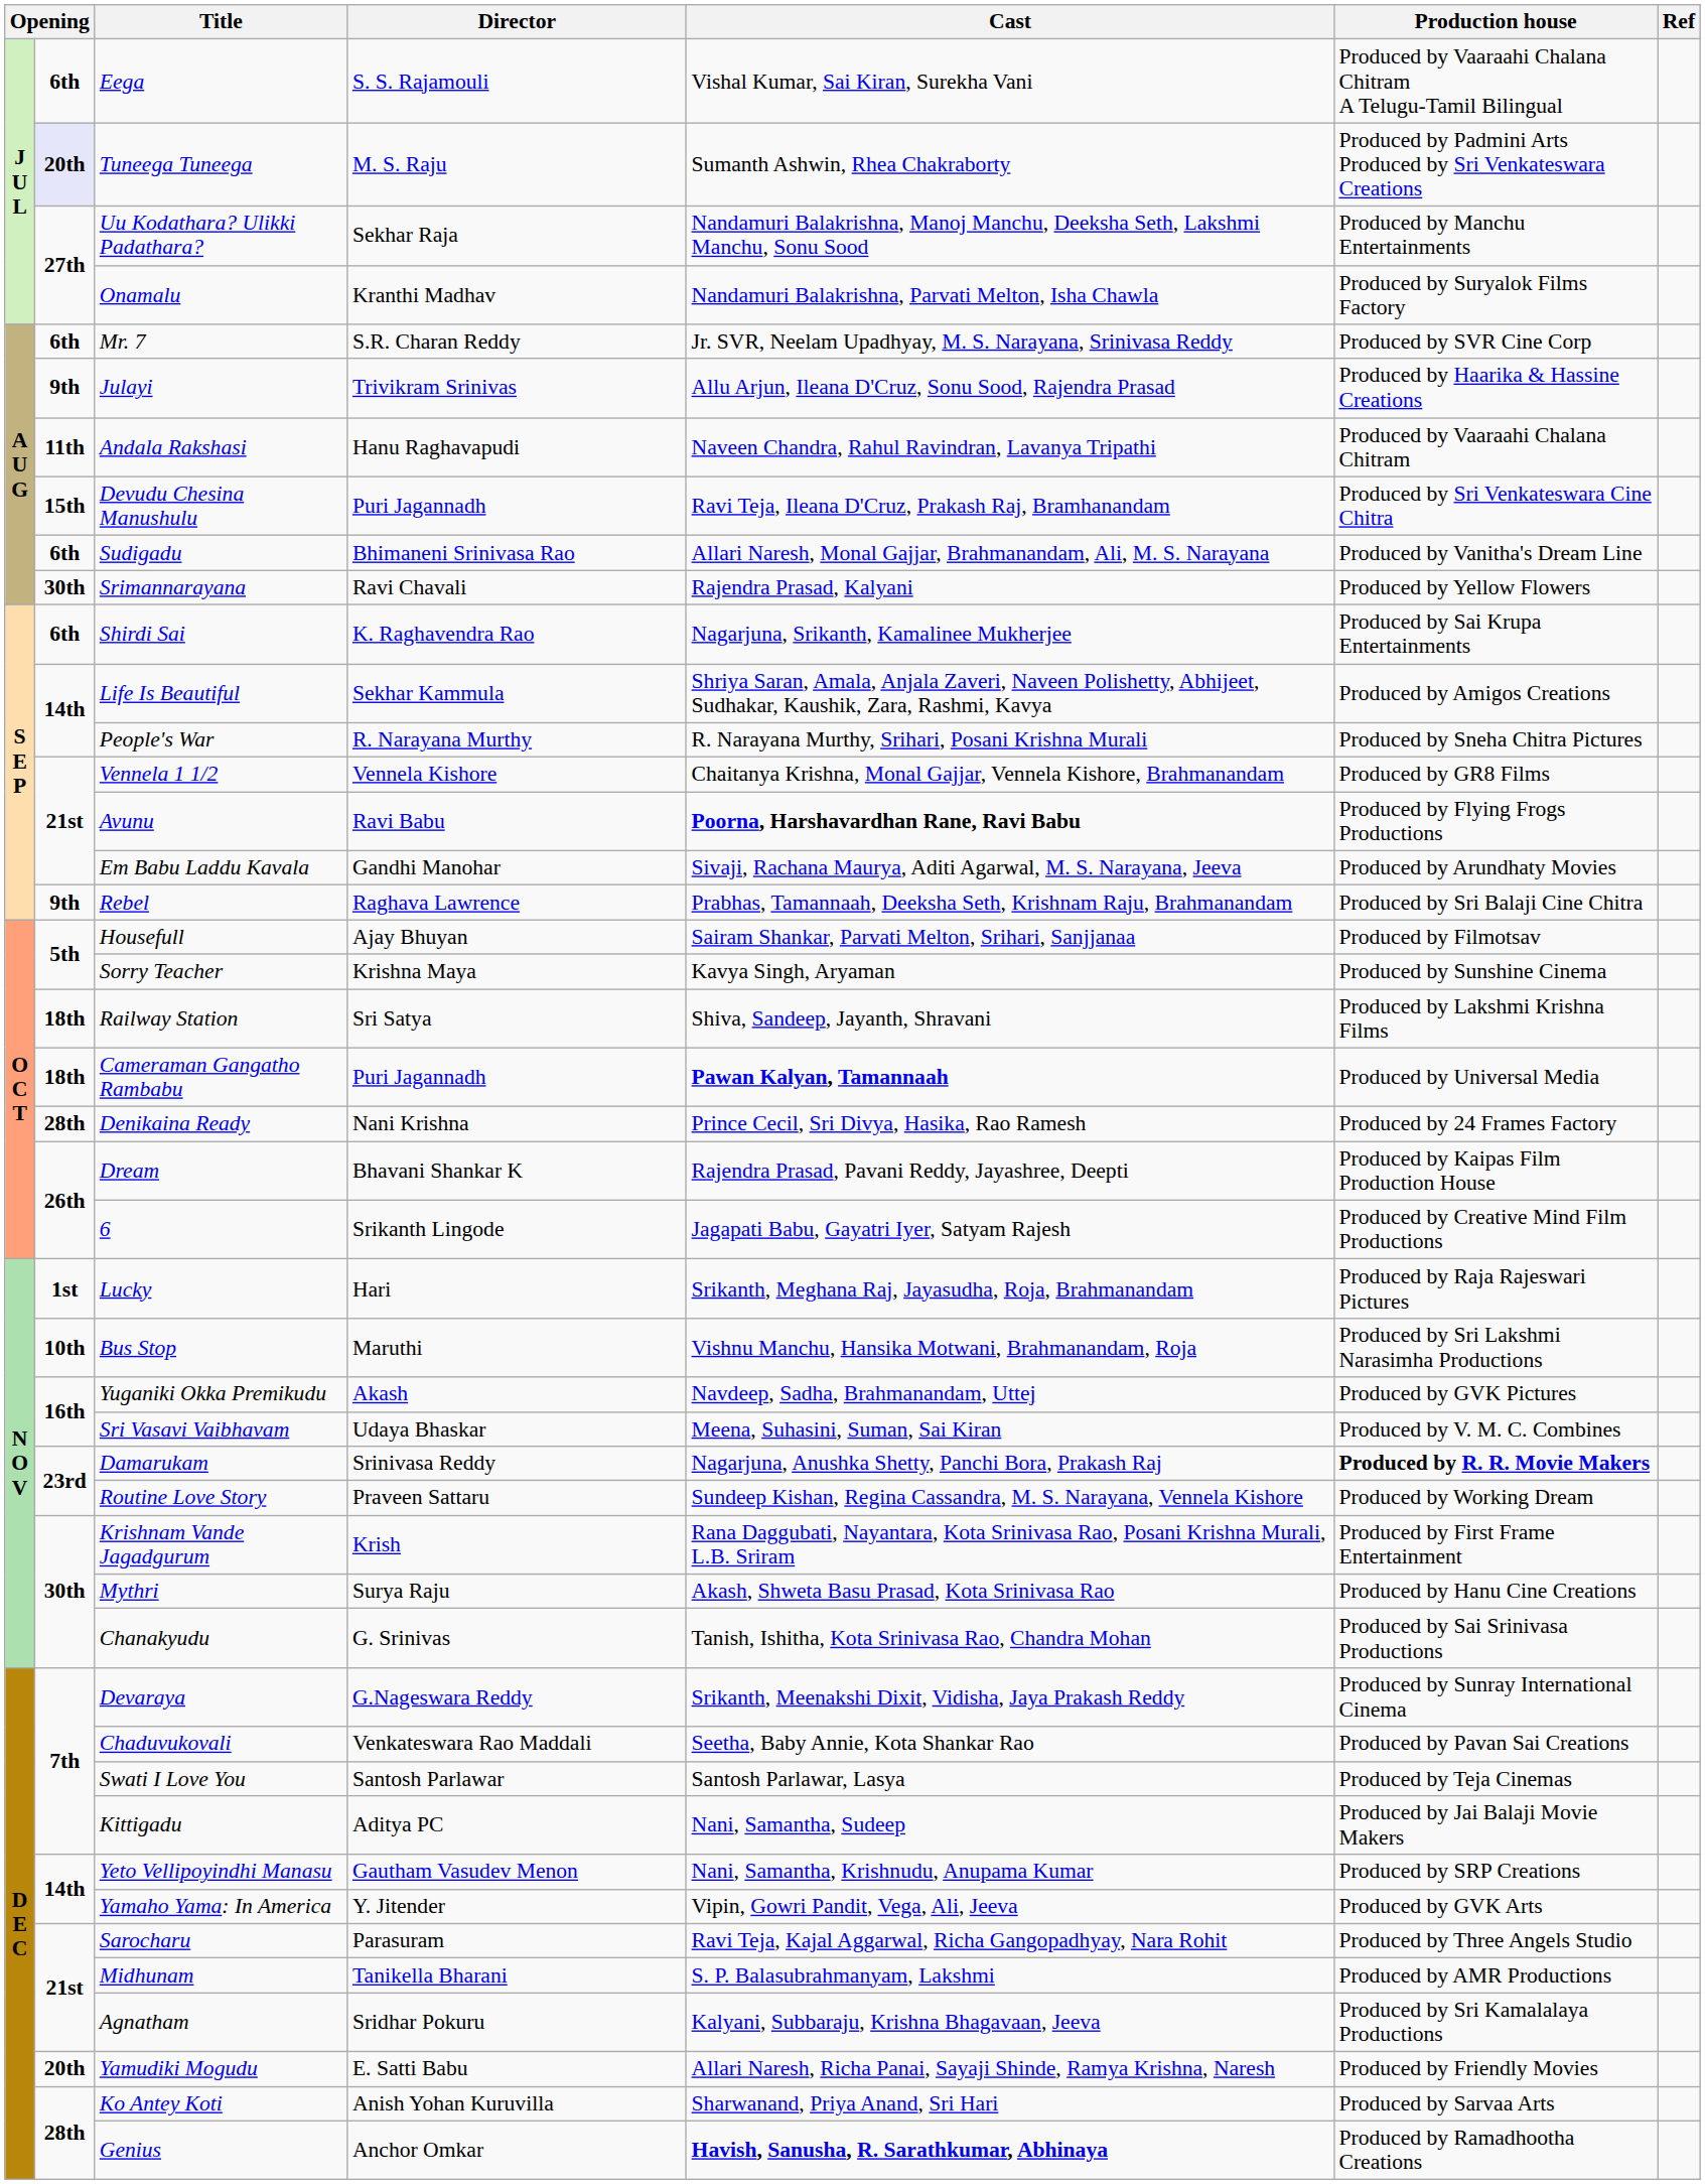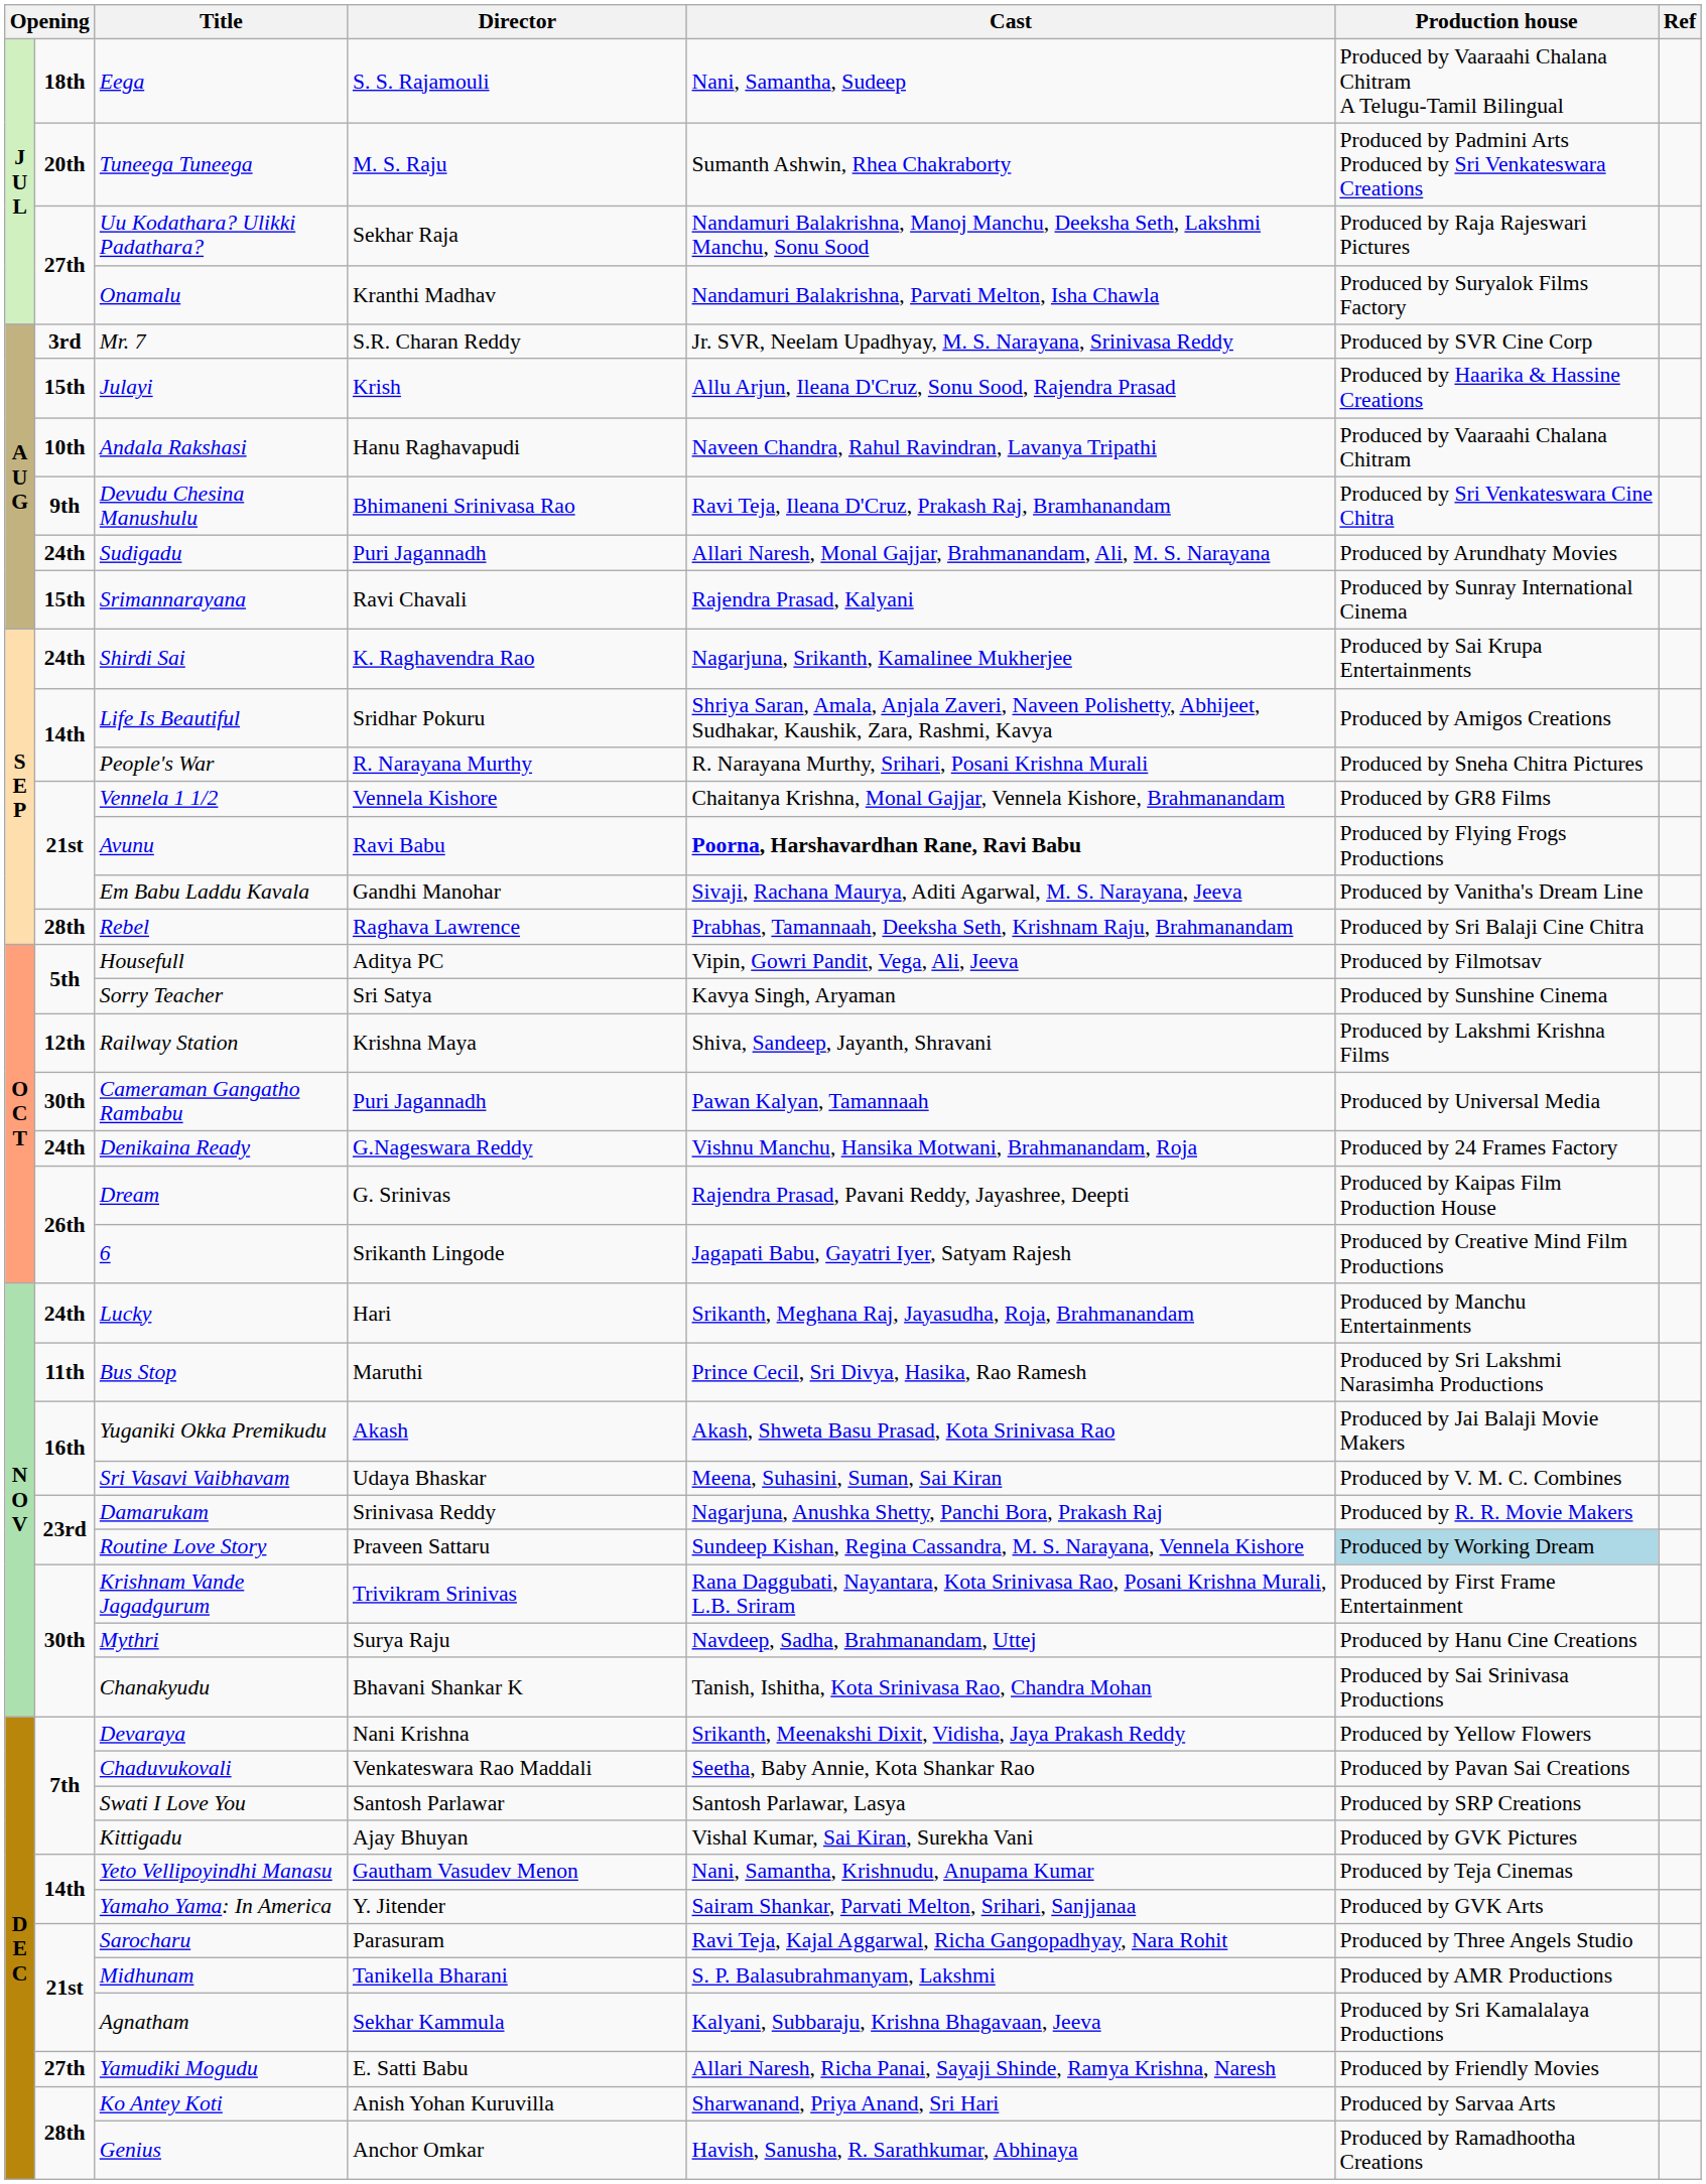Eega | column 2: 6th -> 18th
Eega | Cast: Vishal Kumar, Sai Kiran, Surekha Vani -> Nani, Samantha, Sudeep
Tuneega Tuneega | column 2: lavender background -> no background
Uu Kodathara? Ulikki Padathara? | Production house: Produced by Manchu Entertainments -> Produced by Raja Rajeswari Pictures
Mr. 7 | column 2: 6th -> 3rd
Julayi | column 2: 9th -> 15th
Julayi | Director: Trivikram Srinivas -> Krish
Andala Rakshasi | column 2: 11th -> 10th
Devudu Chesina Manushulu | column 2: 15th -> 9th
Devudu Chesina Manushulu | Director: Puri Jagannadh -> Bhimaneni Srinivasa Rao
Sudigadu | column 2: 6th -> 24th
Sudigadu | Director: Bhimaneni Srinivasa Rao -> Puri Jagannadh
Sudigadu | Production house: Produced by Vanitha's Dream Line -> Produced by Arundhaty Movies
Srimannarayana | column 2: 30th -> 15th
Srimannarayana | Production house: Produced by Yellow Flowers -> Produced by Sunray International Cinema
Shirdi Sai | column 2: 6th -> 24th
Life Is Beautiful | Director: Sekhar Kammula -> Sridhar Pokuru
Em Babu Laddu Kavala | Production house: Produced by Arundhaty Movies -> Produced by Vanitha's Dream Line
Rebel | column 2: 9th -> 28th
Housefull | Director: Ajay Bhuyan -> Aditya PC
Housefull | Cast: Sairam Shankar, Parvati Melton, Srihari, Sanjjanaa -> Vipin, Gowri Pandit, Vega, Ali, Jeeva
Sorry Teacher | Director: Krishna Maya -> Sri Satya
Railway Station | column 2: 18th -> 12th
Railway Station | Director: Sri Satya -> Krishna Maya
Cameraman Gangatho Rambabu | column 2: 18th -> 30th
Cameraman Gangatho Rambabu | Cast: bold -> normal
Denikaina Ready | column 2: 28th -> 24th
Denikaina Ready | Director: Nani Krishna -> G.Nageswara Reddy
Denikaina Ready | Cast: Prince Cecil, Sri Divya, Hasika, Rao Ramesh -> Vishnu Manchu, Hansika Motwani, Brahmanandam, Roja
Dream | Director: Bhavani Shankar K -> G. Srinivas
Lucky | column 2: 1st -> 24th
Lucky | Production house: Produced by Raja Rajeswari Pictures -> Produced by Manchu Entertainments
Bus Stop | column 2: 10th -> 11th
Bus Stop | Cast: Vishnu Manchu, Hansika Motwani, Brahmanandam, Roja -> Prince Cecil, Sri Divya, Hasika, Rao Ramesh
Yuganiki Okka Premikudu | Cast: Navdeep, Sadha, Brahmanandam, Uttej -> Akash, Shweta Basu Prasad, Kota Srinivasa Rao
Yuganiki Okka Premikudu | Production house: Produced by GVK Pictures -> Produced by Jai Balaji Movie Makers
Damarukam | Production house: bold -> normal
Routine Love Story | Production house: no background -> lightblue background
Krishnam Vande Jagadgurum | Director: Krish -> Trivikram Srinivas
Mythri | Cast: Akash, Shweta Basu Prasad, Kota Srinivasa Rao -> Navdeep, Sadha, Brahmanandam, Uttej
Chanakyudu | Director: G. Srinivas -> Bhavani Shankar K
Devaraya | Director: G.Nageswara Reddy -> Nani Krishna
Devaraya | Production house: Produced by Sunray International Cinema -> Produced by Yellow Flowers
Swati I Love You | Production house: Produced by Teja Cinemas -> Produced by SRP Creations
Kittigadu | Director: Aditya PC -> Ajay Bhuyan
Kittigadu | Cast: Nani, Samantha, Sudeep -> Vishal Kumar, Sai Kiran, Surekha Vani
Kittigadu | Production house: Produced by Jai Balaji Movie Makers -> Produced by GVK Pictures
Yeto Vellipoyindhi Manasu | Production house: Produced by SRP Creations -> Produced by Teja Cinemas
Yamaho Yama: In America | Cast: Vipin, Gowri Pandit, Vega, Ali, Jeeva -> Sairam Shankar, Parvati Melton, Srihari, Sanjjanaa
Agnatham | Director: Sridhar Pokuru -> Sekhar Kammula
Yamudiki Mogudu | column 2: 20th -> 27th
Genius | Cast: bold -> normal
